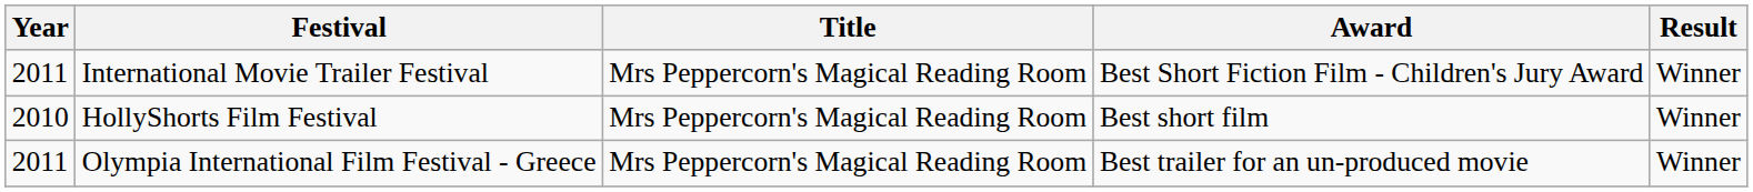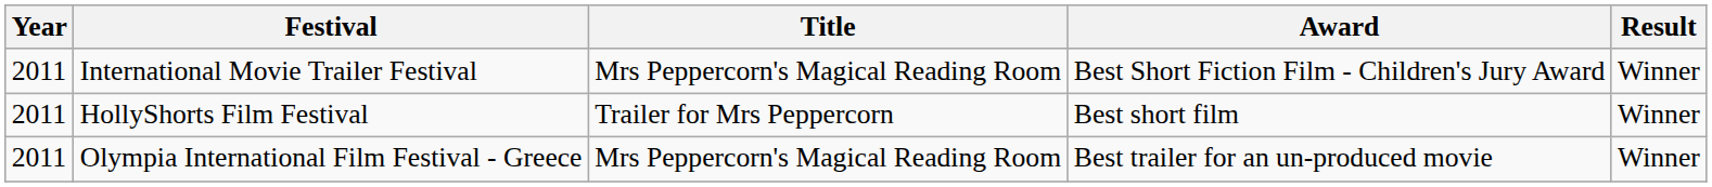HollyShorts Film Festival | Year: 2010 -> 2011
HollyShorts Film Festival | Title: Mrs Peppercorn's Magical Reading Room -> Trailer for Mrs Peppercorn
